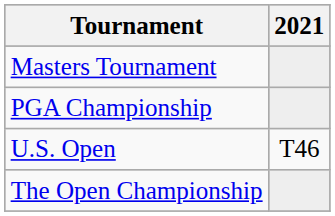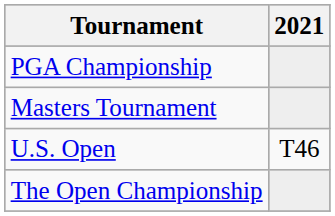rows swapped: Masters Tournament <-> PGA Championship
